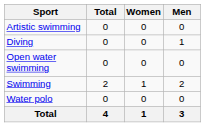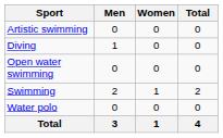columns swapped: Men <-> Total
